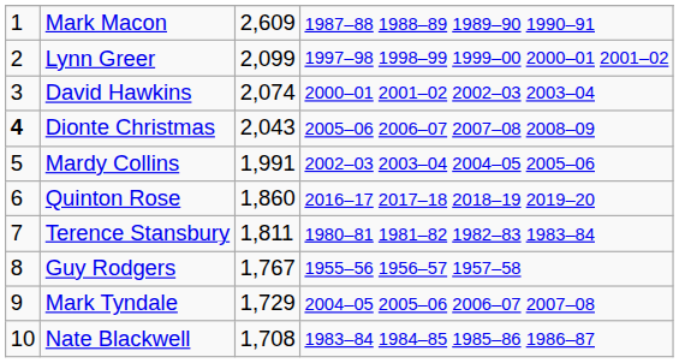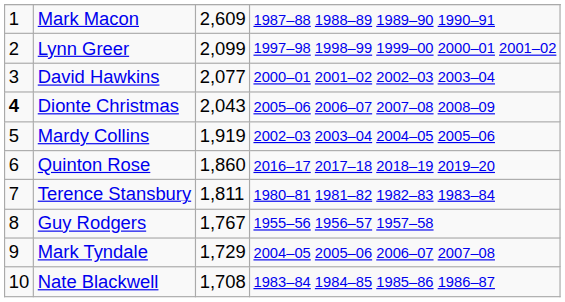David Hawkins | column 3: 2,074 -> 2,077
Mardy Collins | column 3: 1,991 -> 1,919
